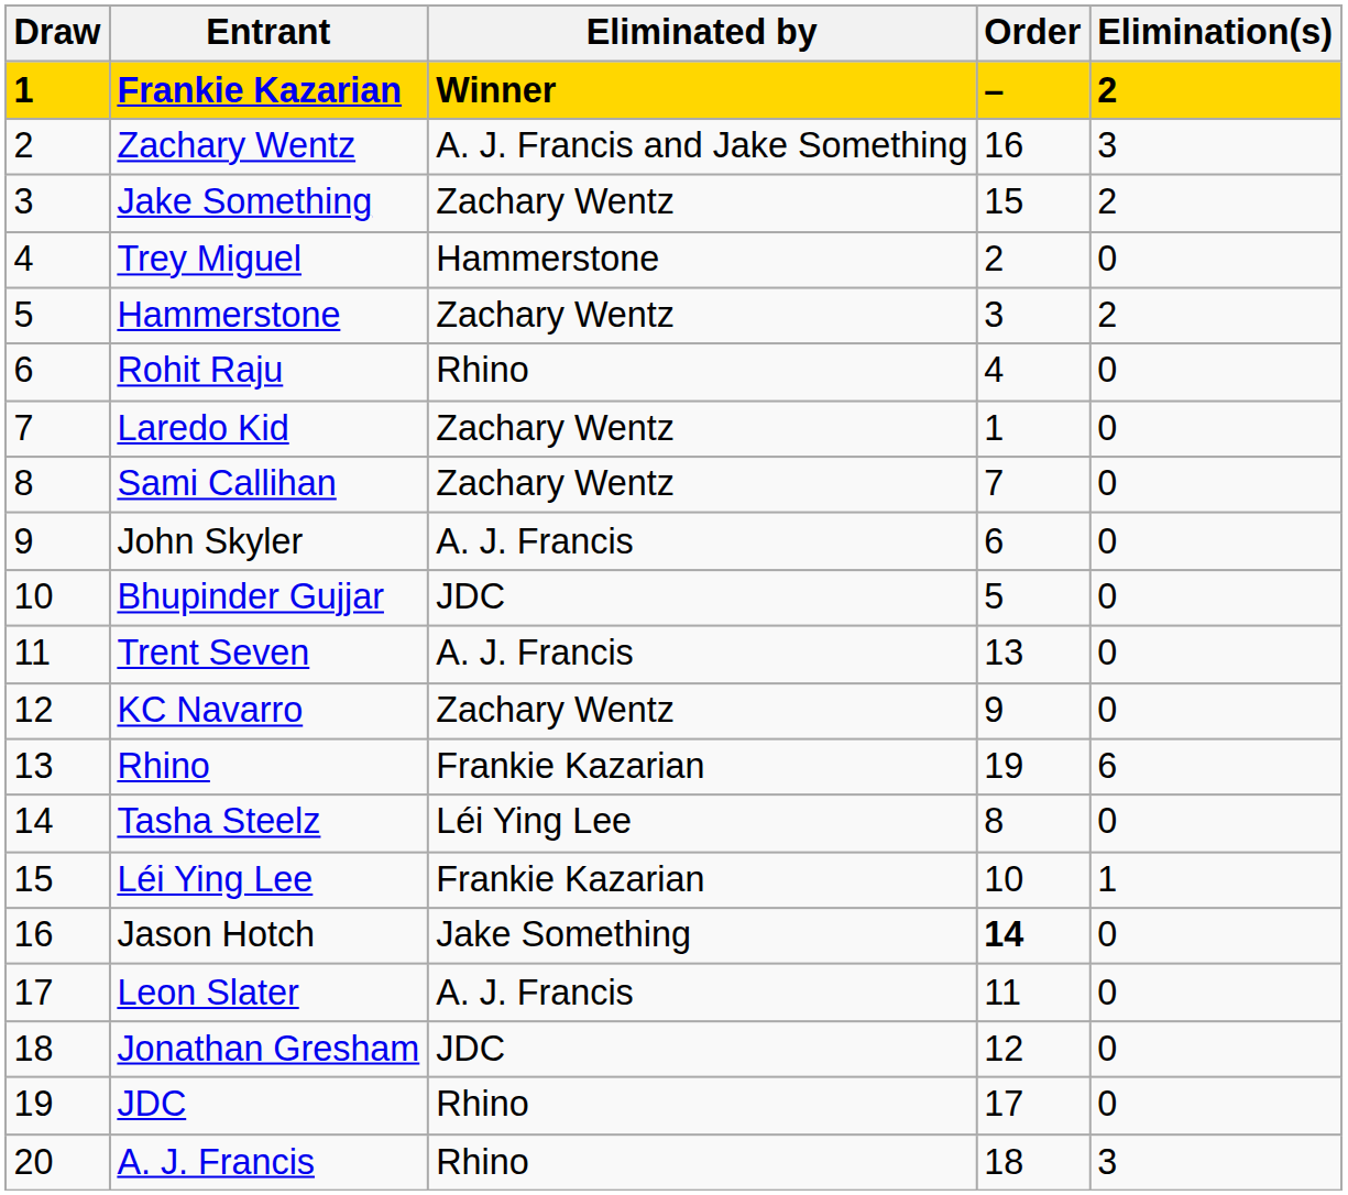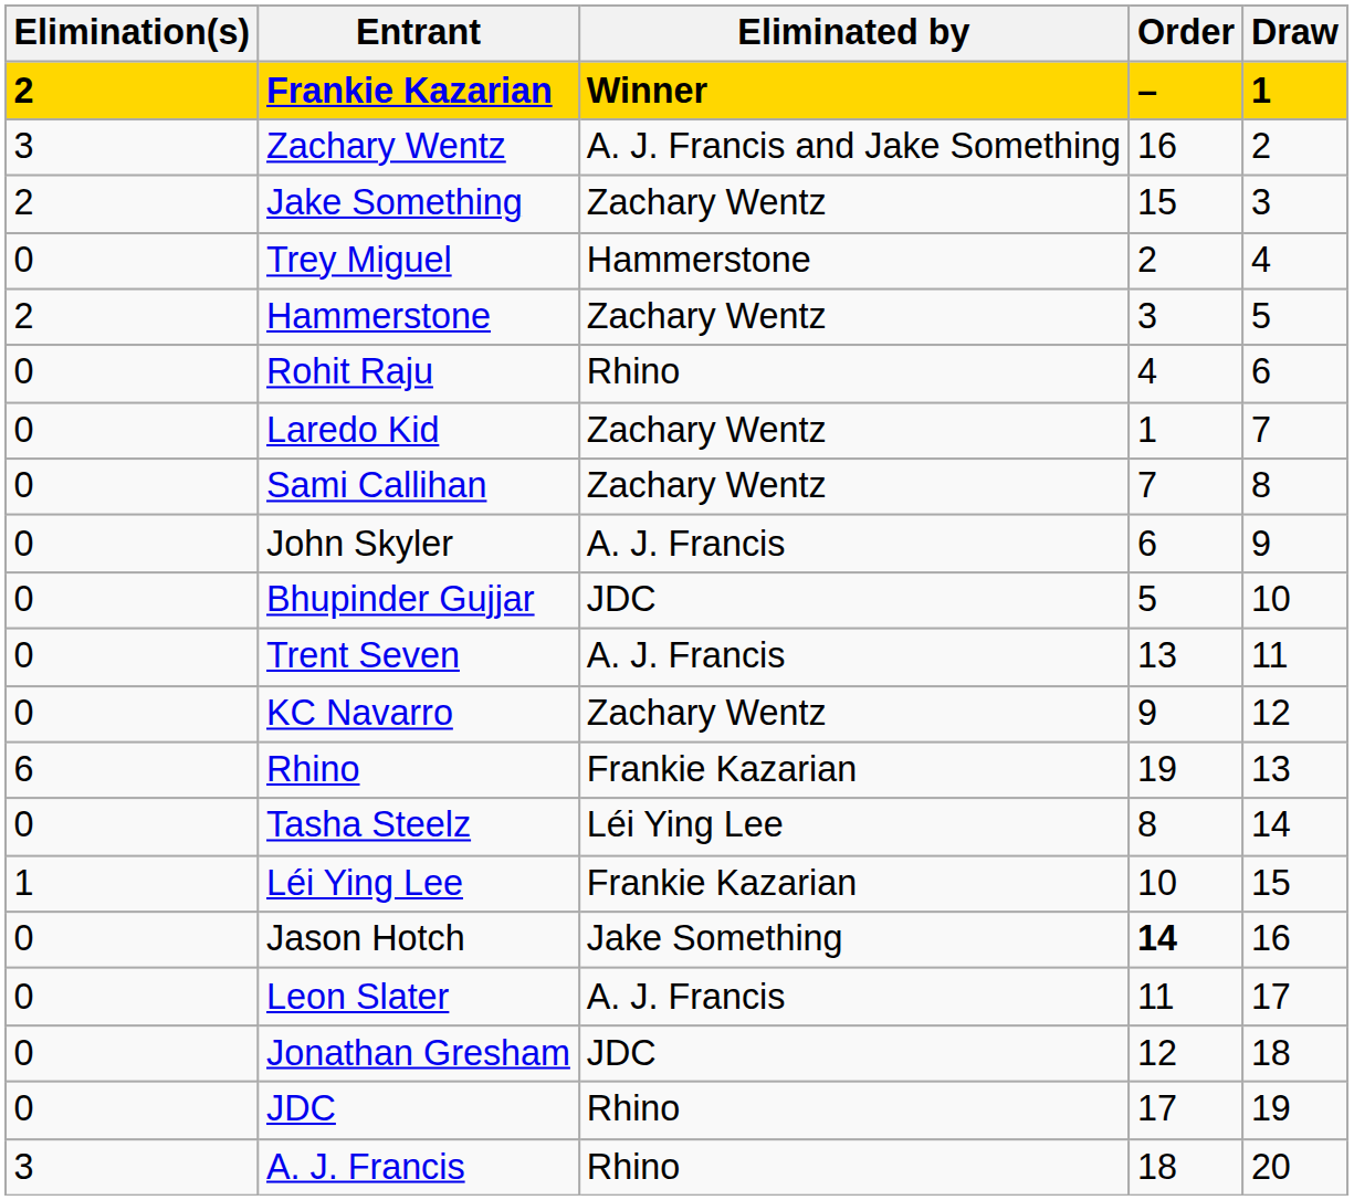columns swapped: Draw <-> Elimination(s)
